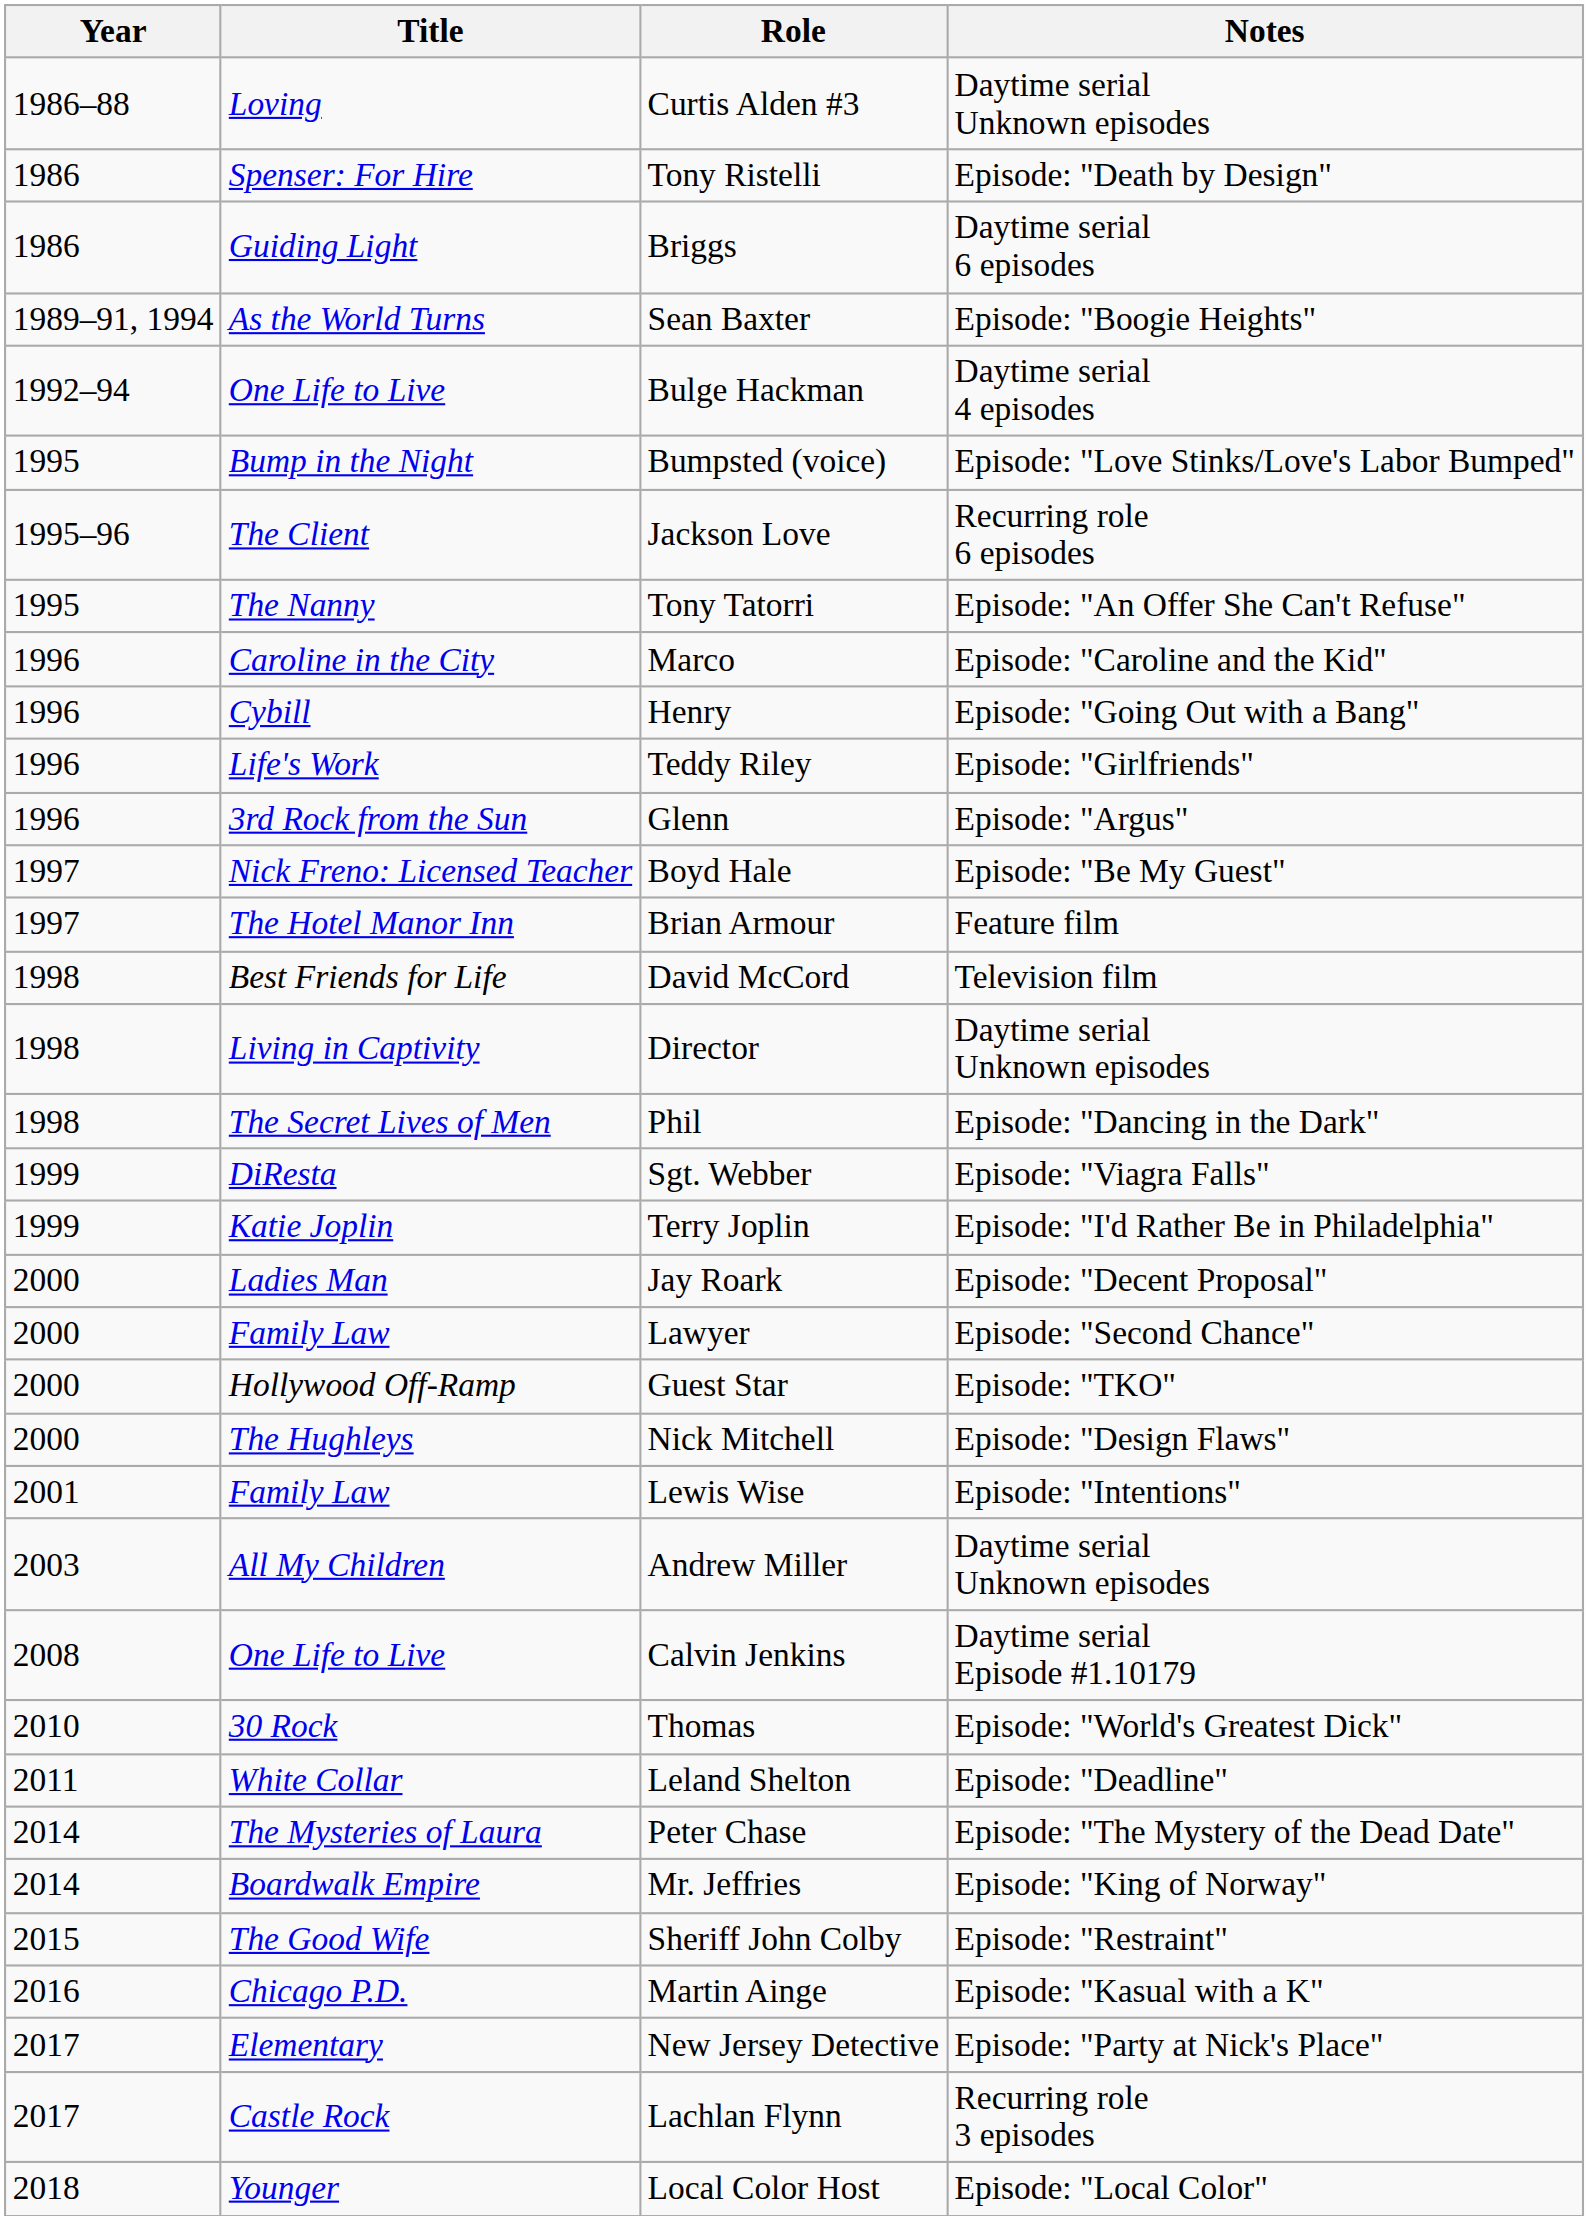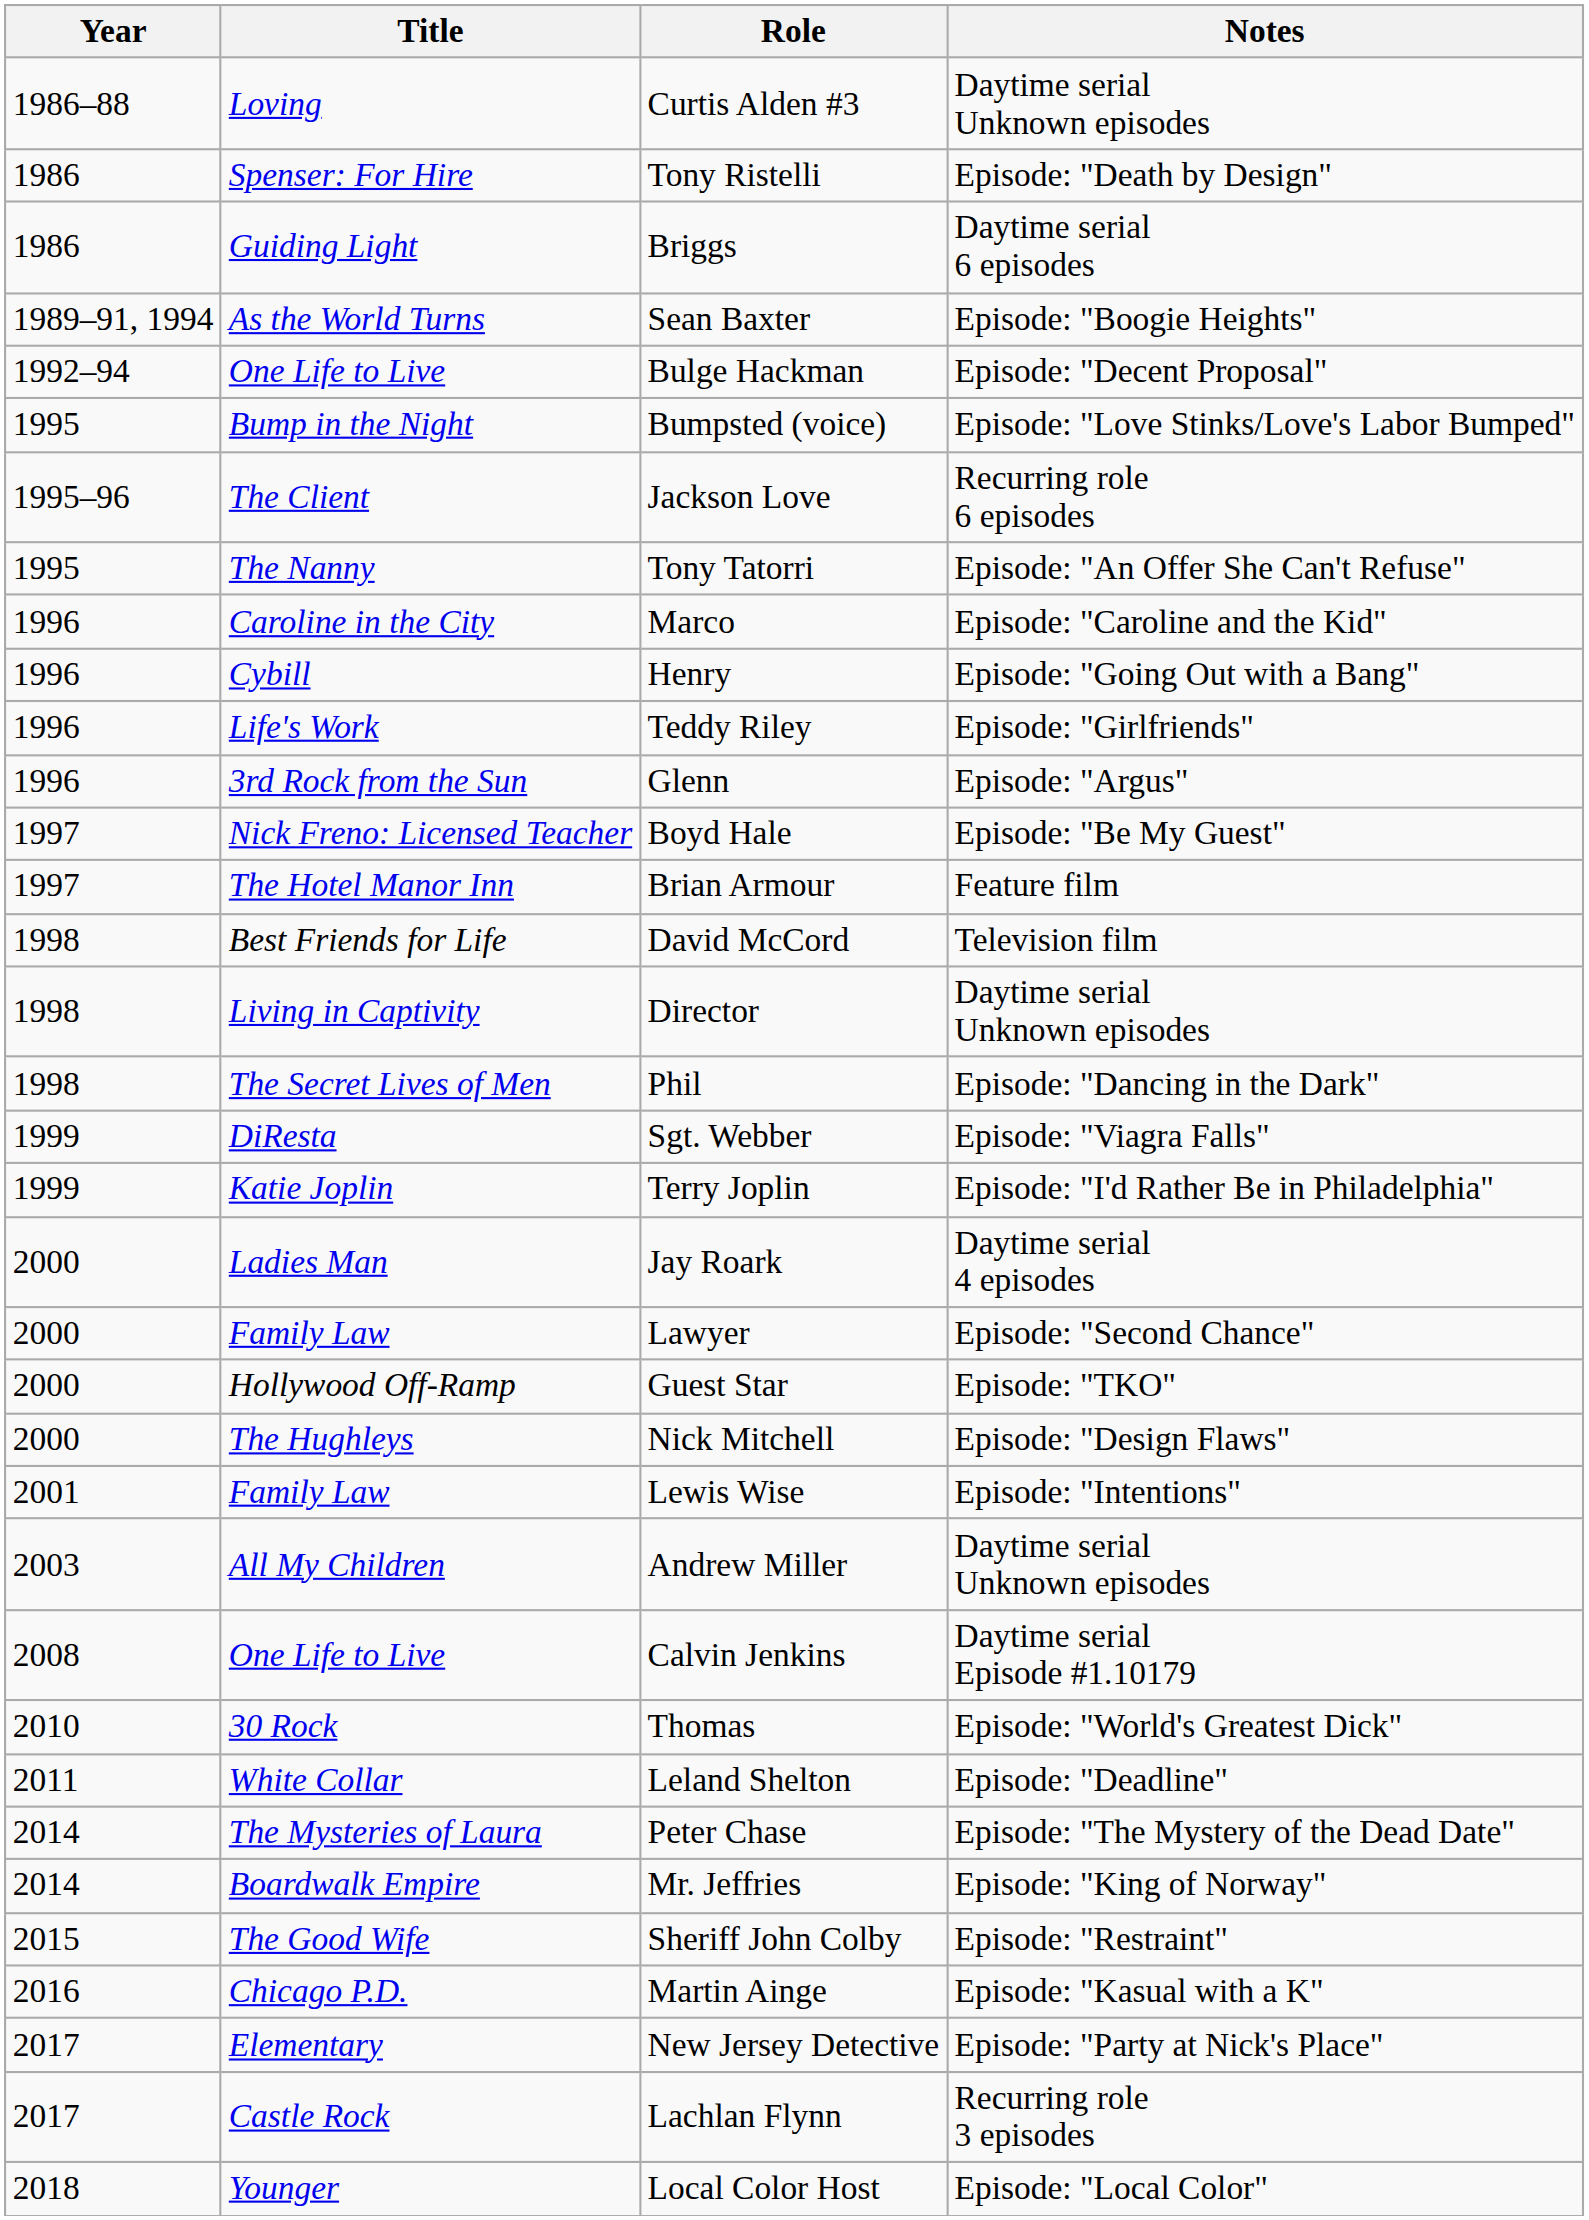Bulge Hackman | Notes: Daytime serial 4 episodes -> Episode: "Decent Proposal"
Jay Roark | Notes: Episode: "Decent Proposal" -> Daytime serial 4 episodes
